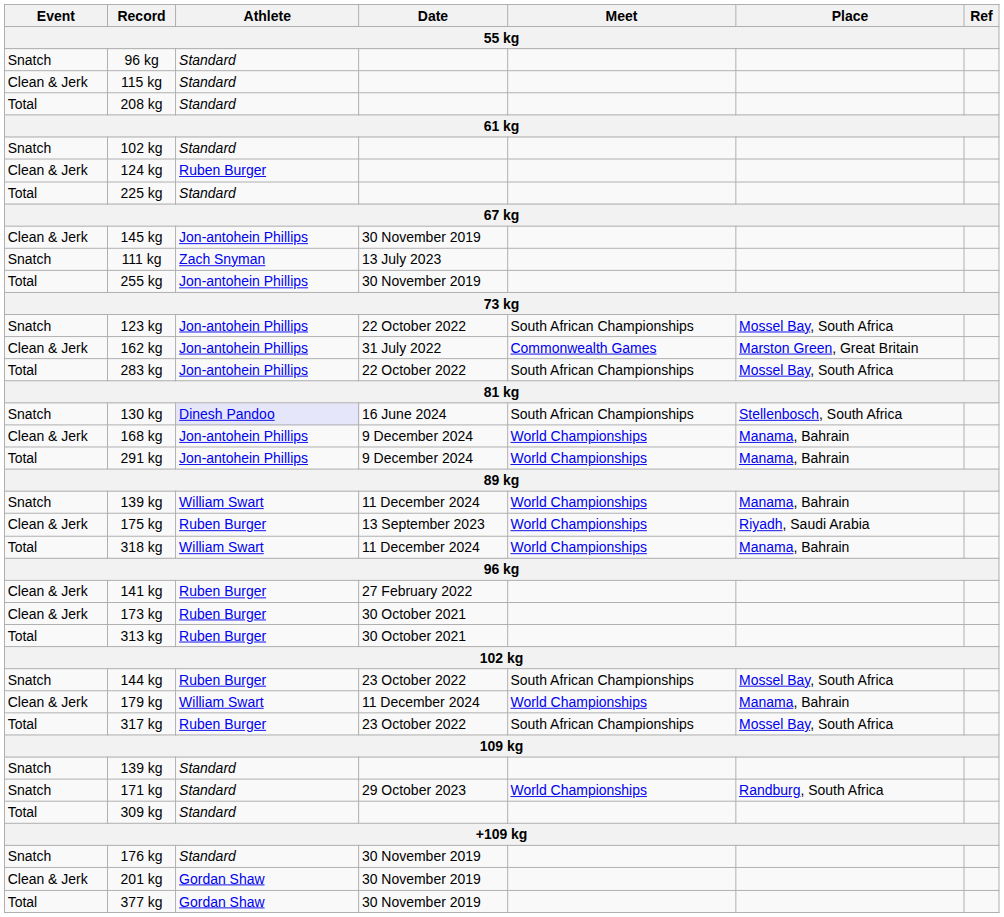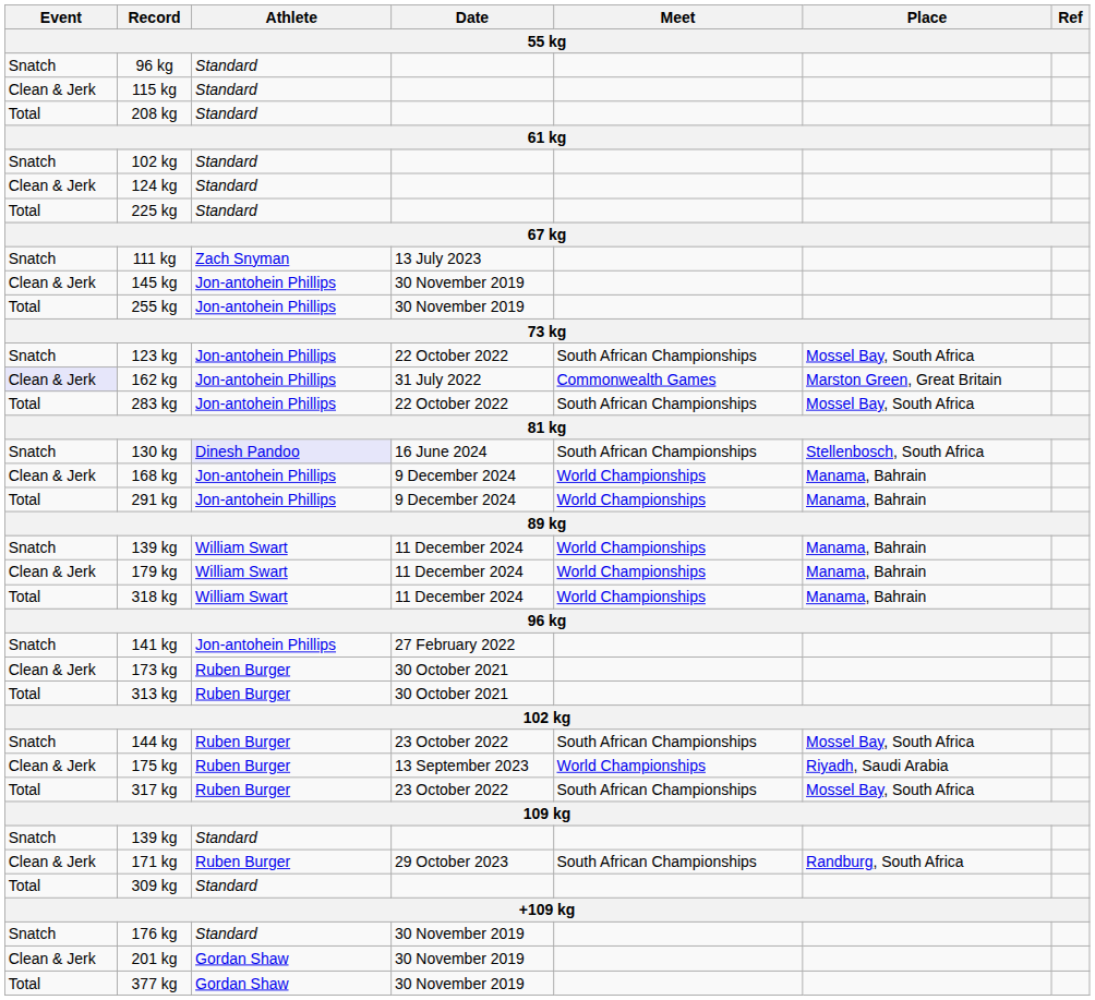124 kg | Athlete: Ruben Burger -> Standard
rows swapped: 111 kg <-> 145 kg
162 kg | Event: no background -> lavender background
rows swapped: 179 kg <-> 175 kg
141 kg | Event: Clean & Jerk -> Snatch
141 kg | Athlete: Ruben Burger -> Jon-antohein Phillips
171 kg | Event: Snatch -> Clean & Jerk
171 kg | Athlete: Standard -> Ruben Burger
171 kg | Meet: World Championships -> South African Championships
